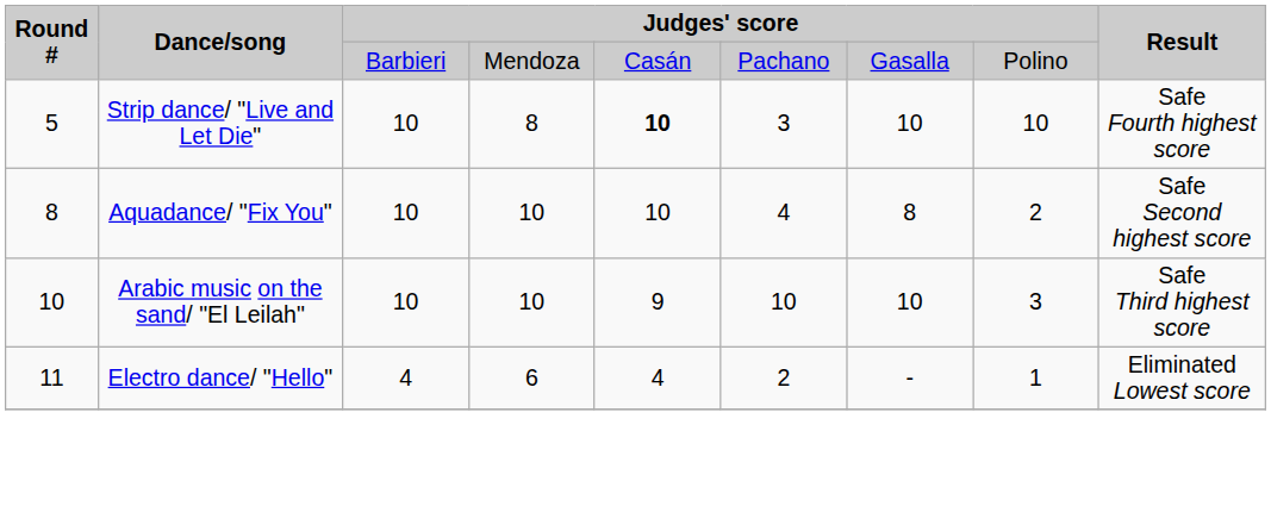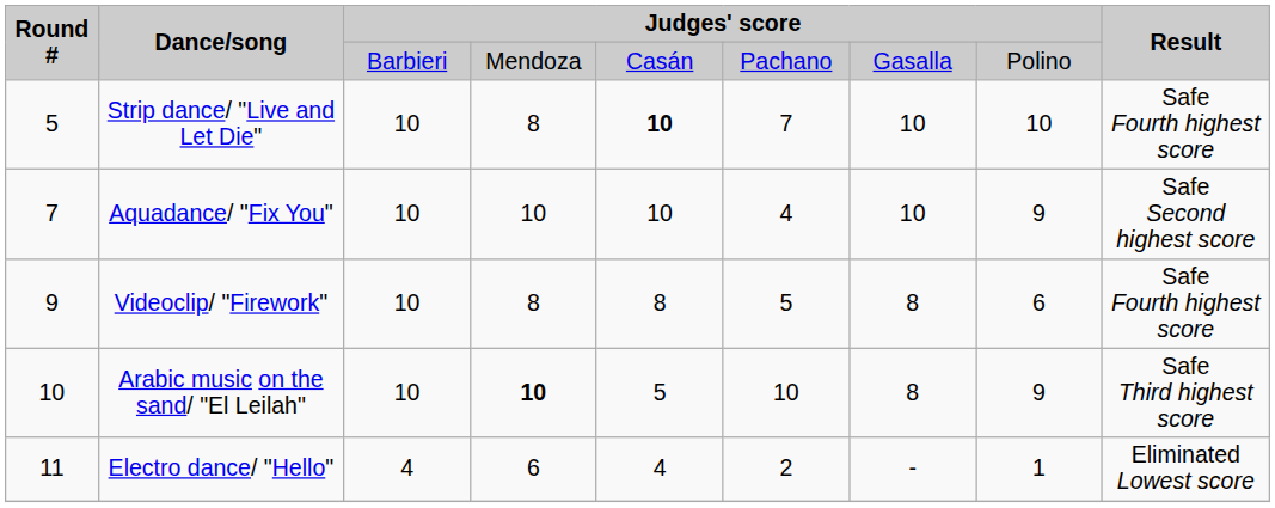Strip dance/ "Live and Let Die" | column 6: 3 -> 7
Aquadance/ "Fix You" | Round #: 8 -> 7
Aquadance/ "Fix You" | column 7: 8 -> 10
Aquadance/ "Fix You" | column 8: 2 -> 9
+ row: 9 | Videoclip/ "Firework" | 10 | 8 | 8 | 5 | 8 | 6 | Safe Fourth highest score
Arabic music on the sand/ "El Leilah" | column 4: normal -> bold
Arabic music on the sand/ "El Leilah" | column 5: 9 -> 5
Arabic music on the sand/ "El Leilah" | column 7: 10 -> 8
Arabic music on the sand/ "El Leilah" | column 8: 3 -> 9
